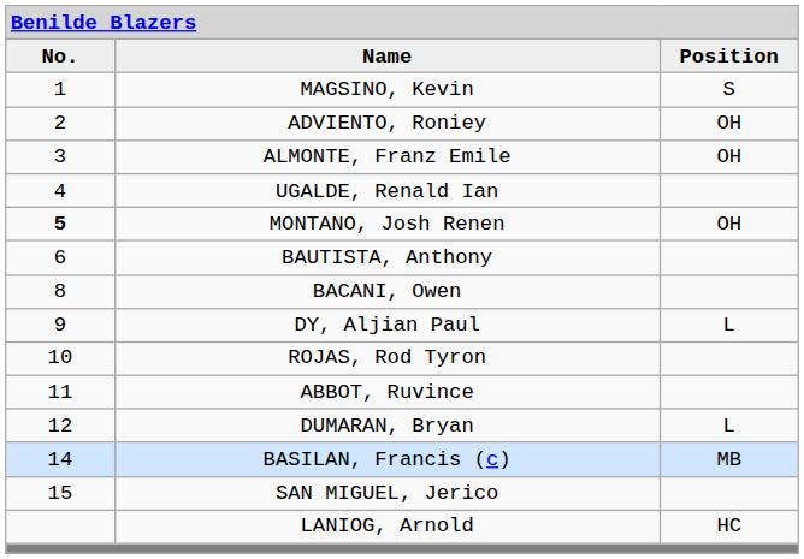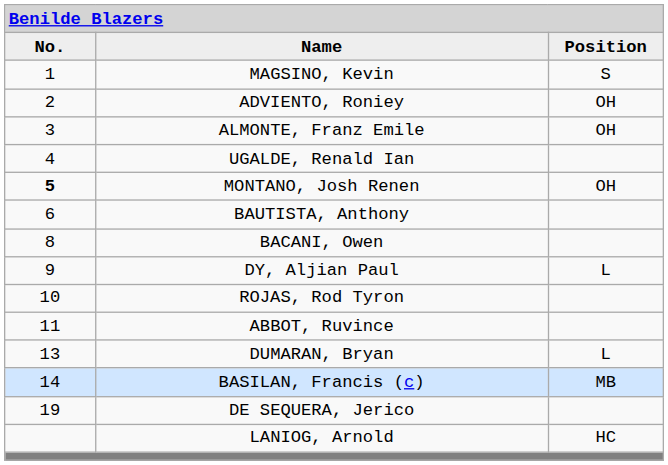DUMARAN, Bryan | column 1: 12 -> 13
- row: 15 | SAN MIGUEL, Jerico
+ row: 19 | DE SEQUERA, Jerico
